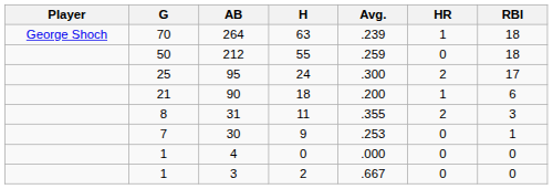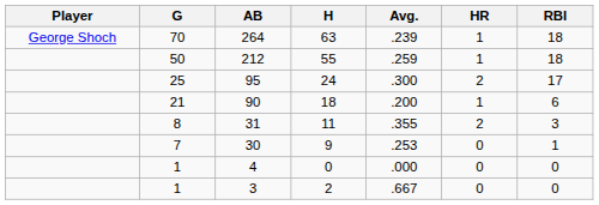212 | HR: 0 -> 1
